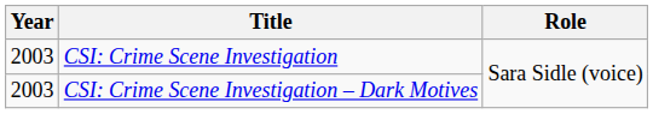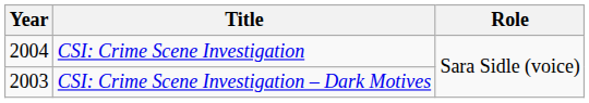CSI: Crime Scene Investigation | Year: 2003 -> 2004
